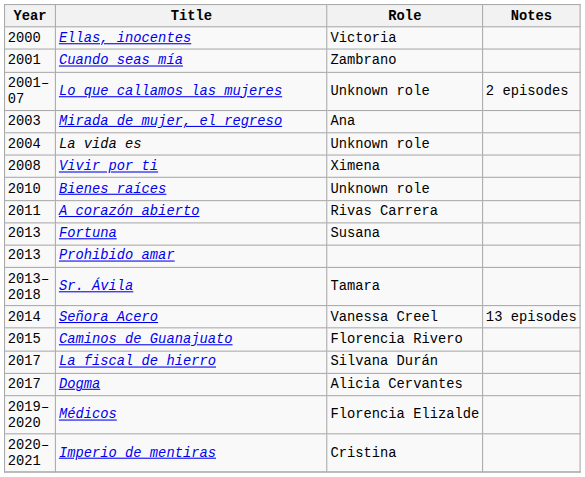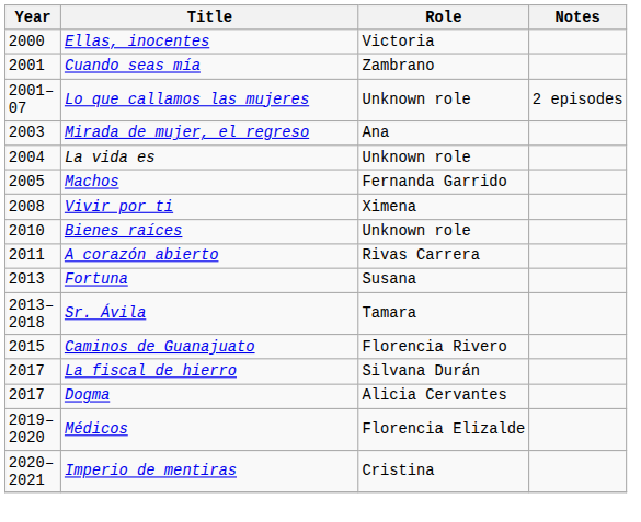+ row: 2005 | Machos | Fernanda Garrido
- row: 2013 | Prohibido amar
- row: 2014 | Señora Acero | Vanessa Creel | 13 episodes
